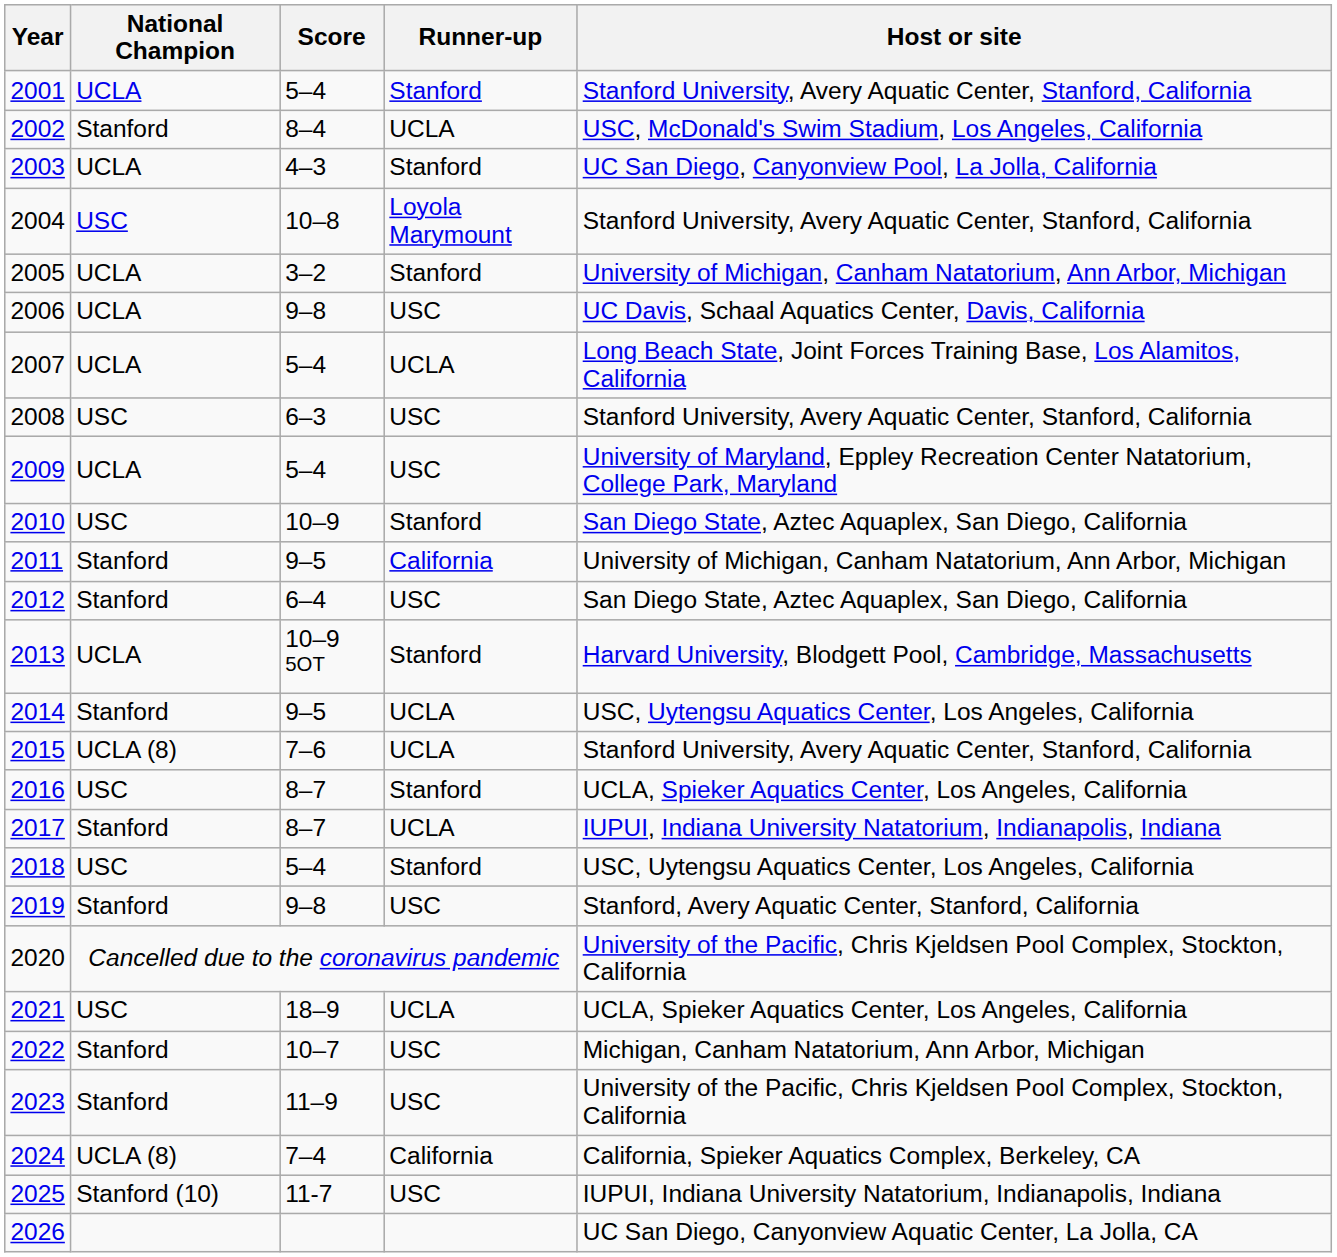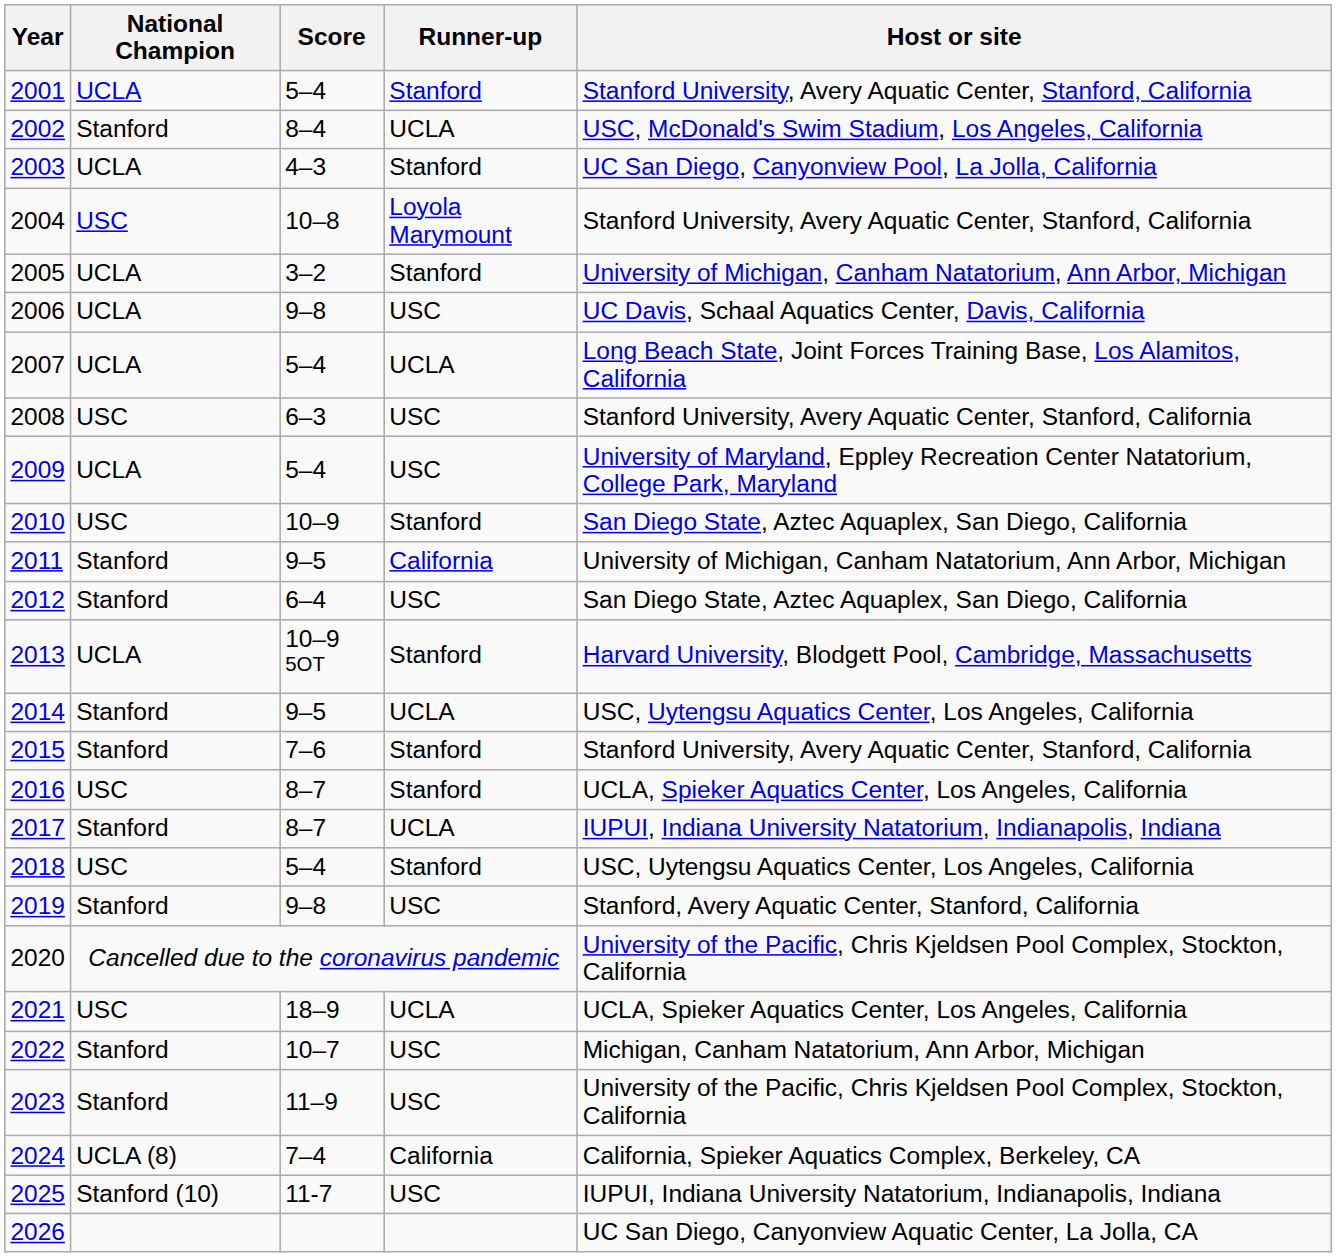2015 | National Champion: UCLA (8) -> Stanford
2015 | Runner-up: UCLA -> Stanford
